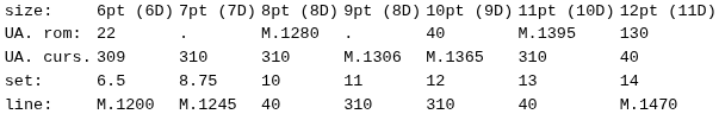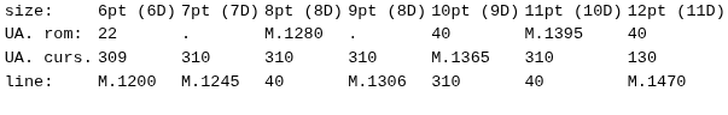UA. rom: | column 8: 130 -> 40
UA. curs. | column 5: M.1306 -> 310
UA. curs. | column 8: 40 -> 130
- row: set: | 6.5 | 8.75 | 10 | 11 | 12 | 13 | 14
line: | column 5: 310 -> M.1306
